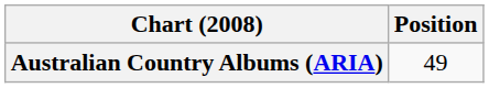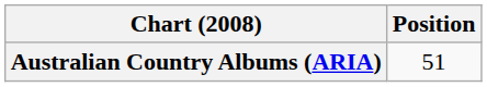Australian Country Albums (ARIA) | Position: 49 -> 51
